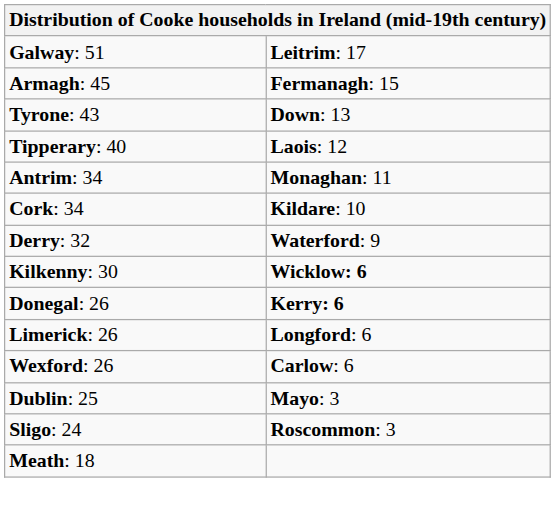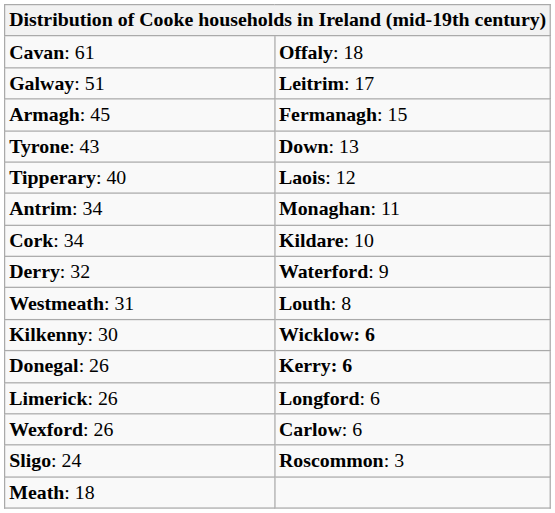+ row: Cavan: 61 | Offaly: 18
+ row: Westmeath: 31 | Louth: 8
- row: Dublin: 25 | Mayo: 3
